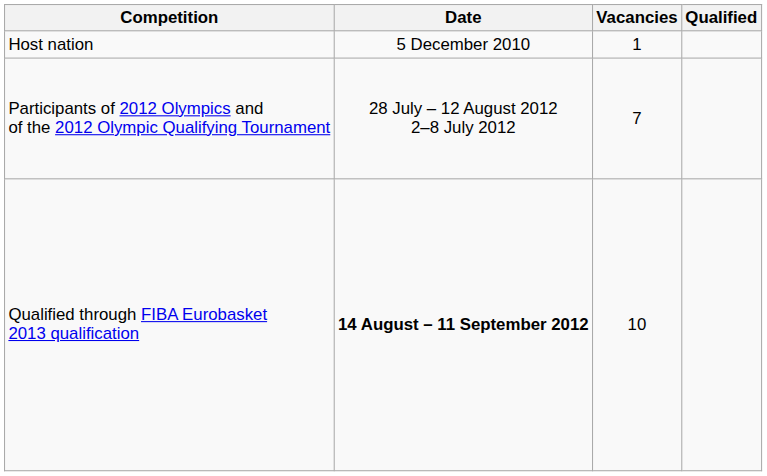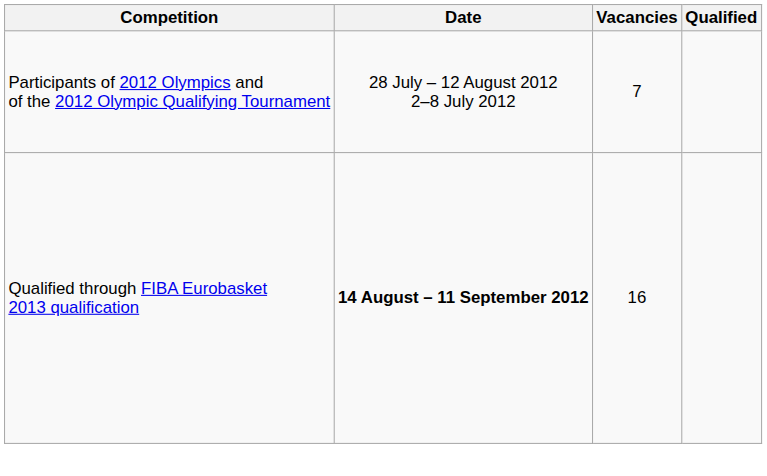- row: Host nation | 5 December 2010 | 1
Qualified through FIBA Eurobasket 2013 qualification | Vacancies: 10 -> 16
